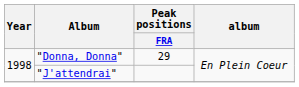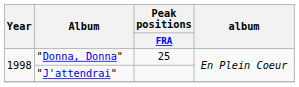"Donna, Donna" | Peak positions / FRA: 29 -> 25
